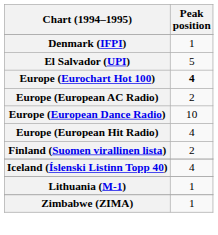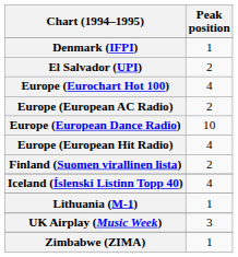El Salvador (UPI) | Peak position: 5 -> 2
Europe (Eurochart Hot 100) | Peak position: bold -> normal
+ row: UK Airplay (Music Week) | 3
